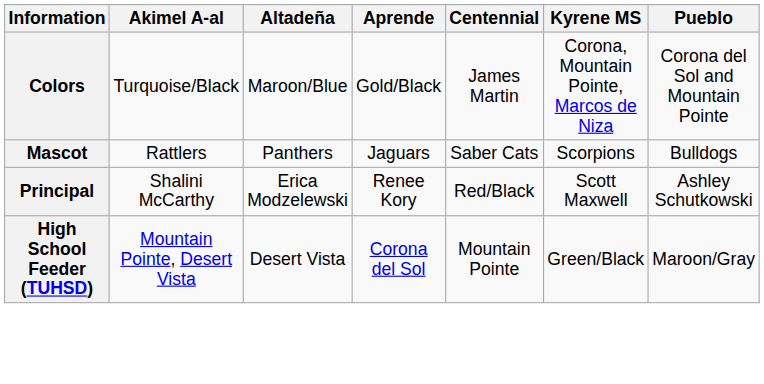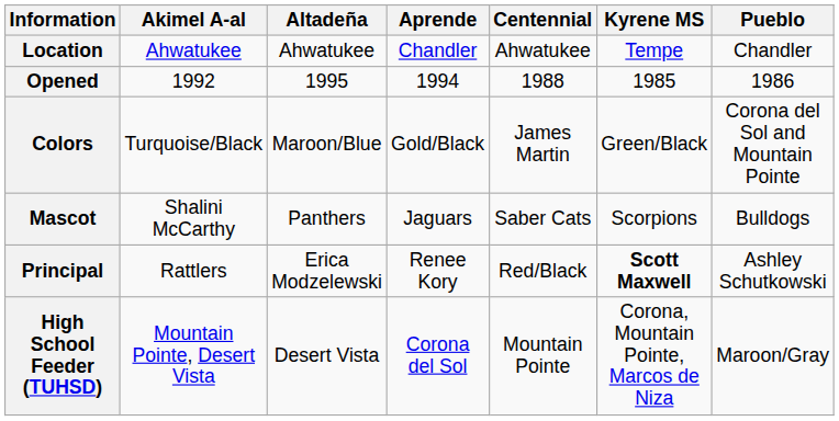+ row: Location | Ahwatukee | Ahwatukee | Chandler | Ahwatukee | Tempe | Chandler
+ row: Opened | 1992 | 1995 | 1994 | 1988 | 1985 | 1986
Colors | Kyrene MS: Corona, Mountain Pointe, Marcos de Niza -> Green/Black
Mascot | Akimel A-al: Rattlers -> Shalini McCarthy
Principal | Akimel A-al: Shalini McCarthy -> Rattlers
Principal | Kyrene MS: normal -> bold
High School Feeder (TUHSD) | Kyrene MS: Green/Black -> Corona, Mountain Pointe, Marcos de Niza
